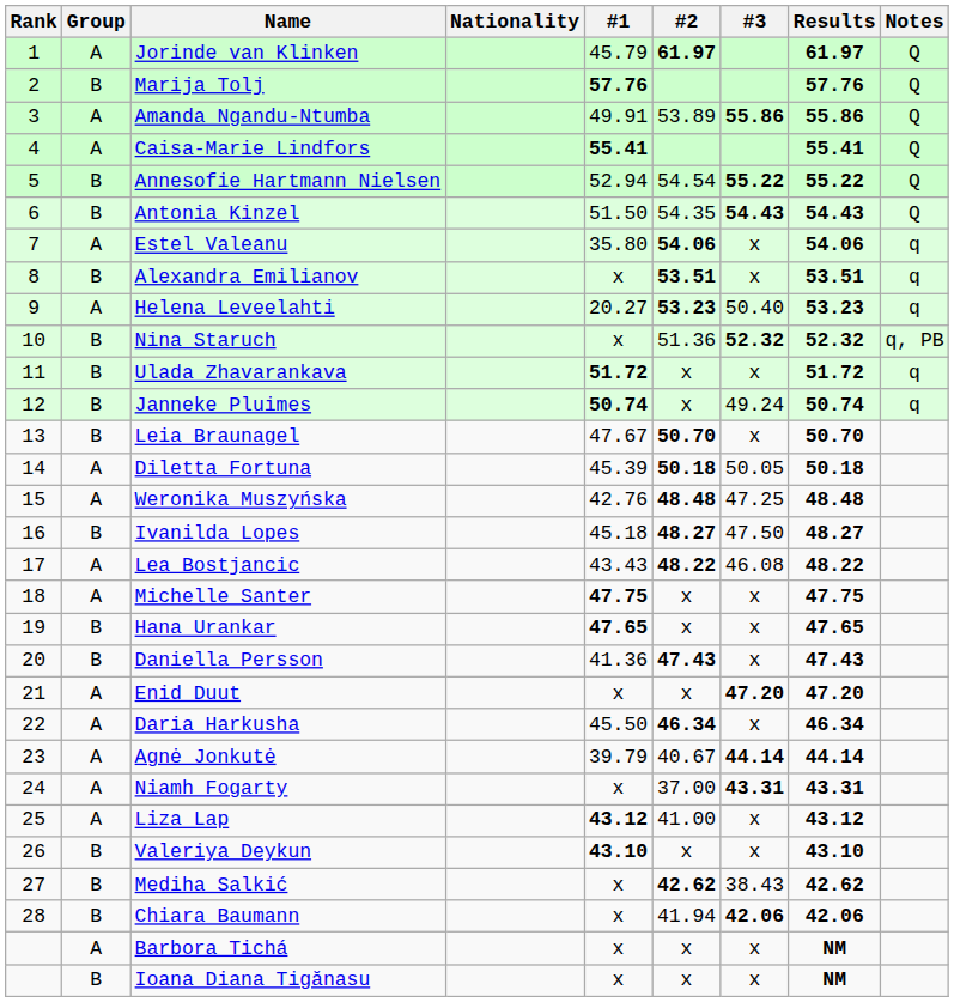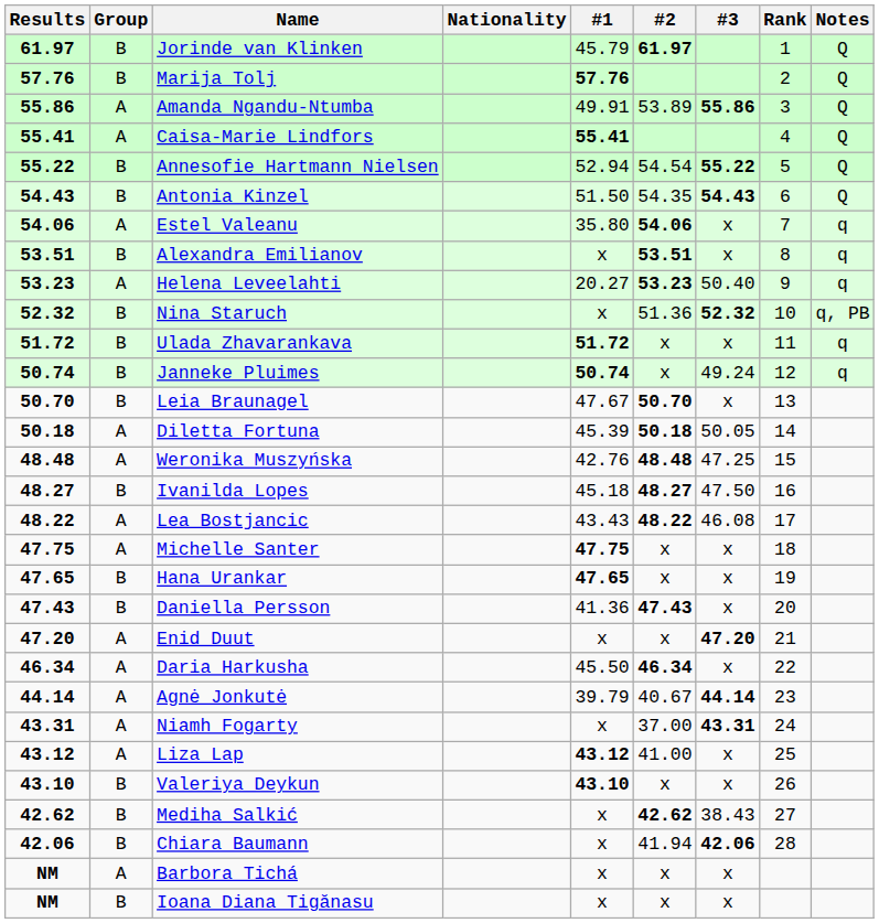columns swapped: Rank <-> Results
Jorinde van Klinken | Group: A -> B
